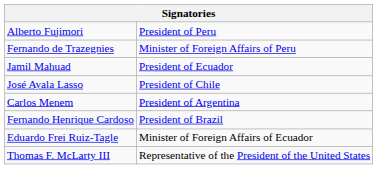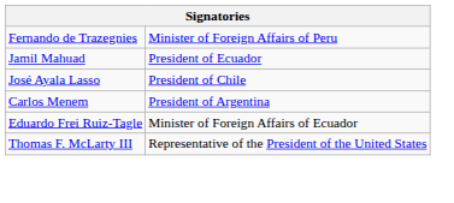- row: Alberto Fujimori | President of Peru
- row: Fernando Henrique Cardoso | President of Brazil
